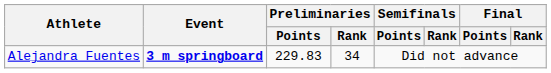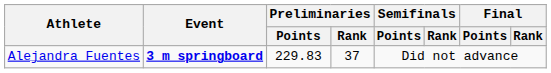Alejandra Fuentes | Preliminaries / Rank: 34 -> 37
